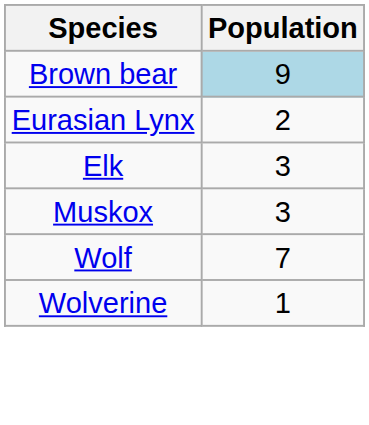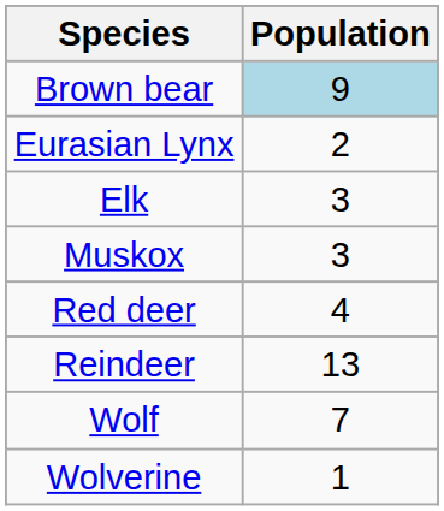+ row: Red deer | 4
+ row: Reindeer | 13
